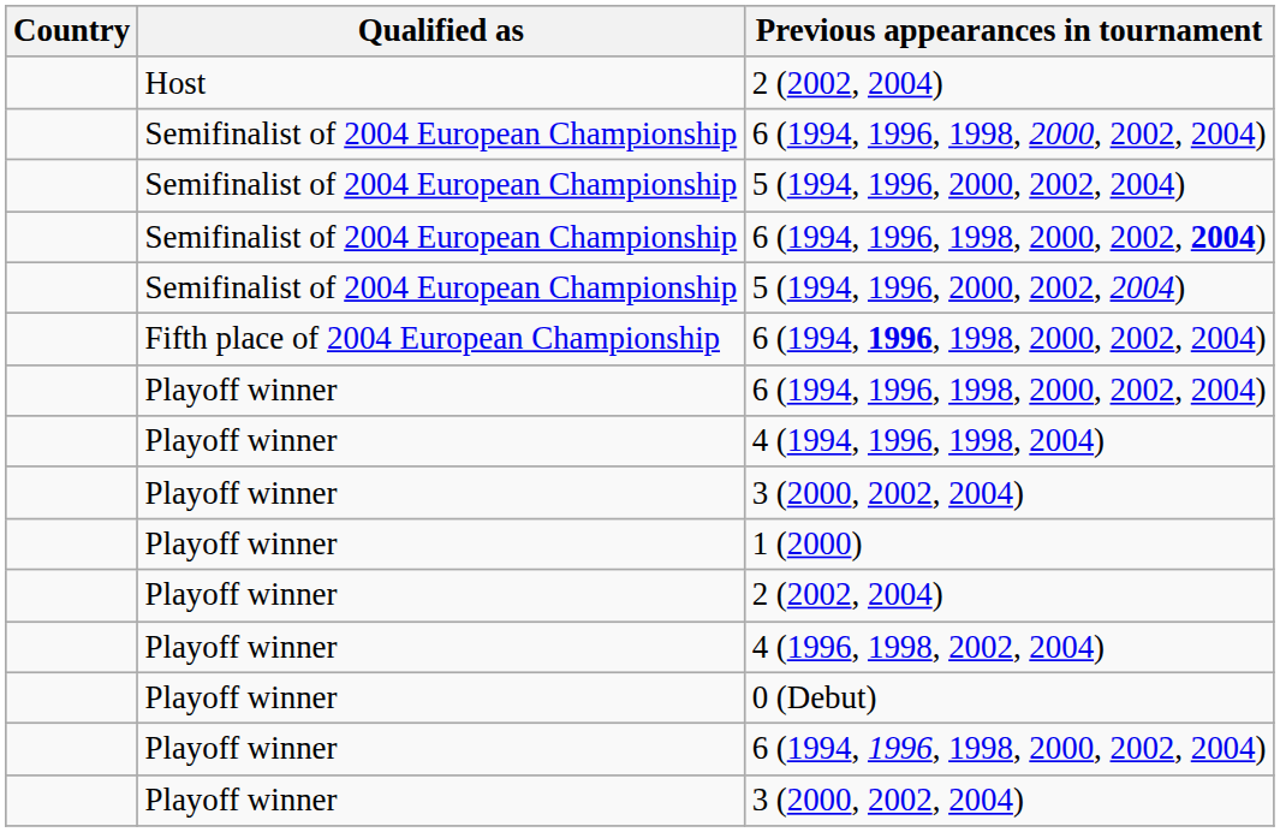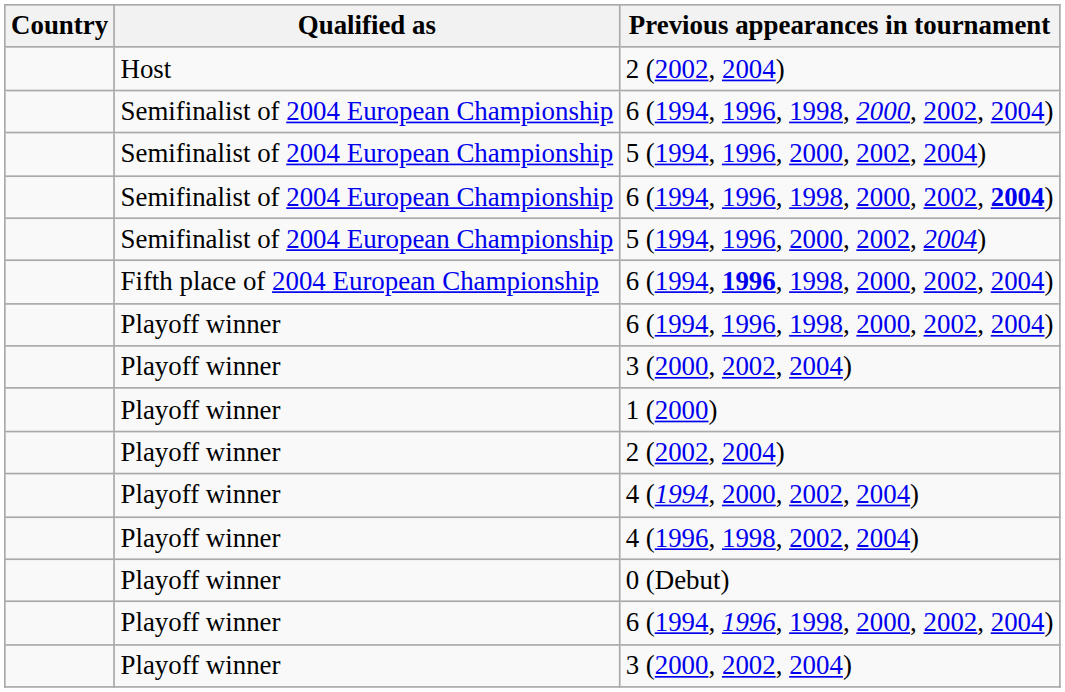- row: Playoff winner | 4 (1994, 1996, 1998, 2004)
+ row: Playoff winner | 4 (1994, 2000, 2002, 2004)
